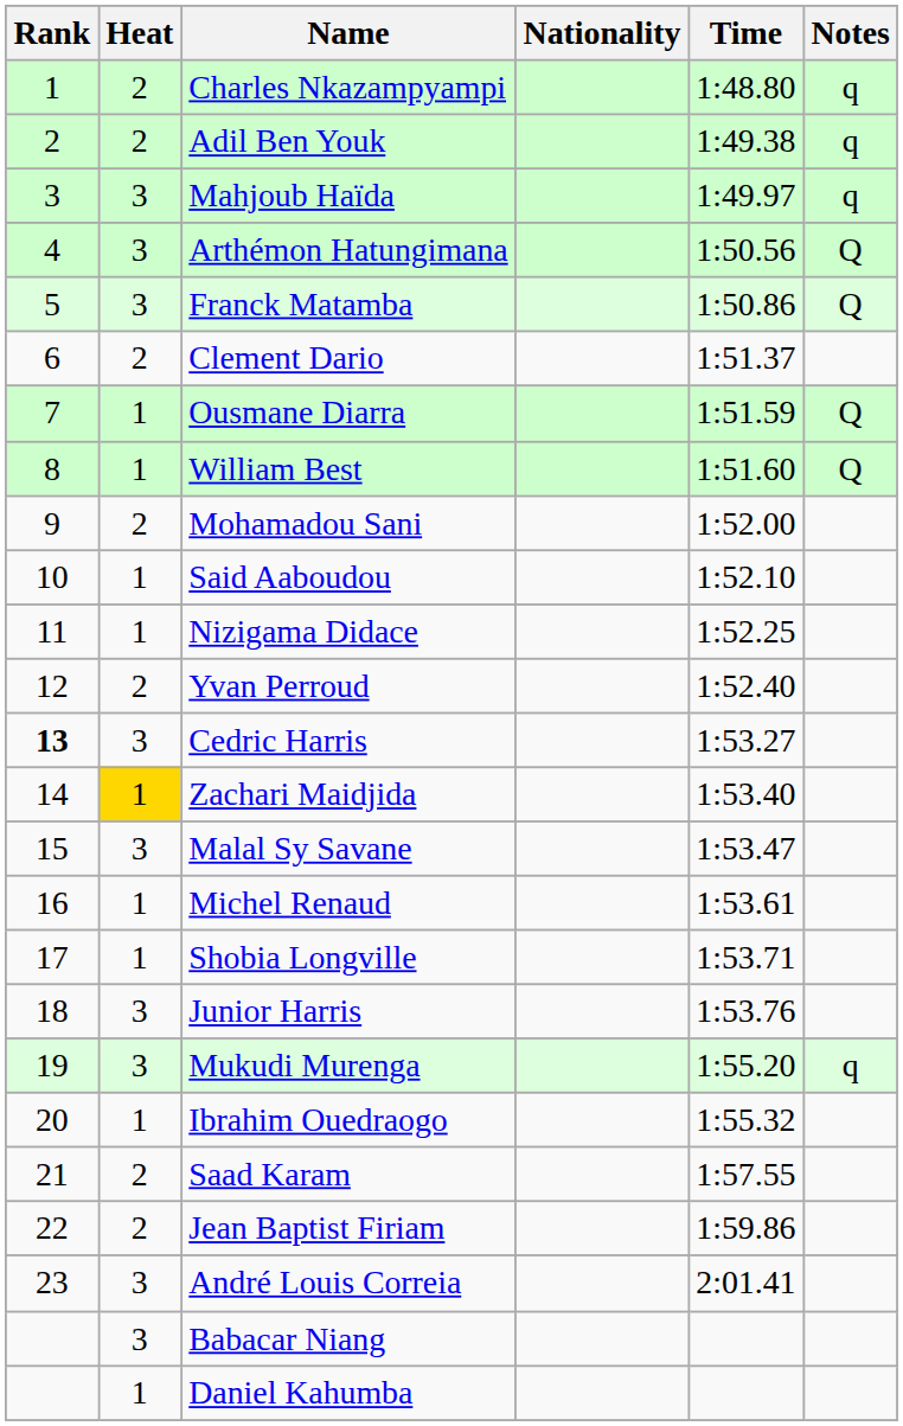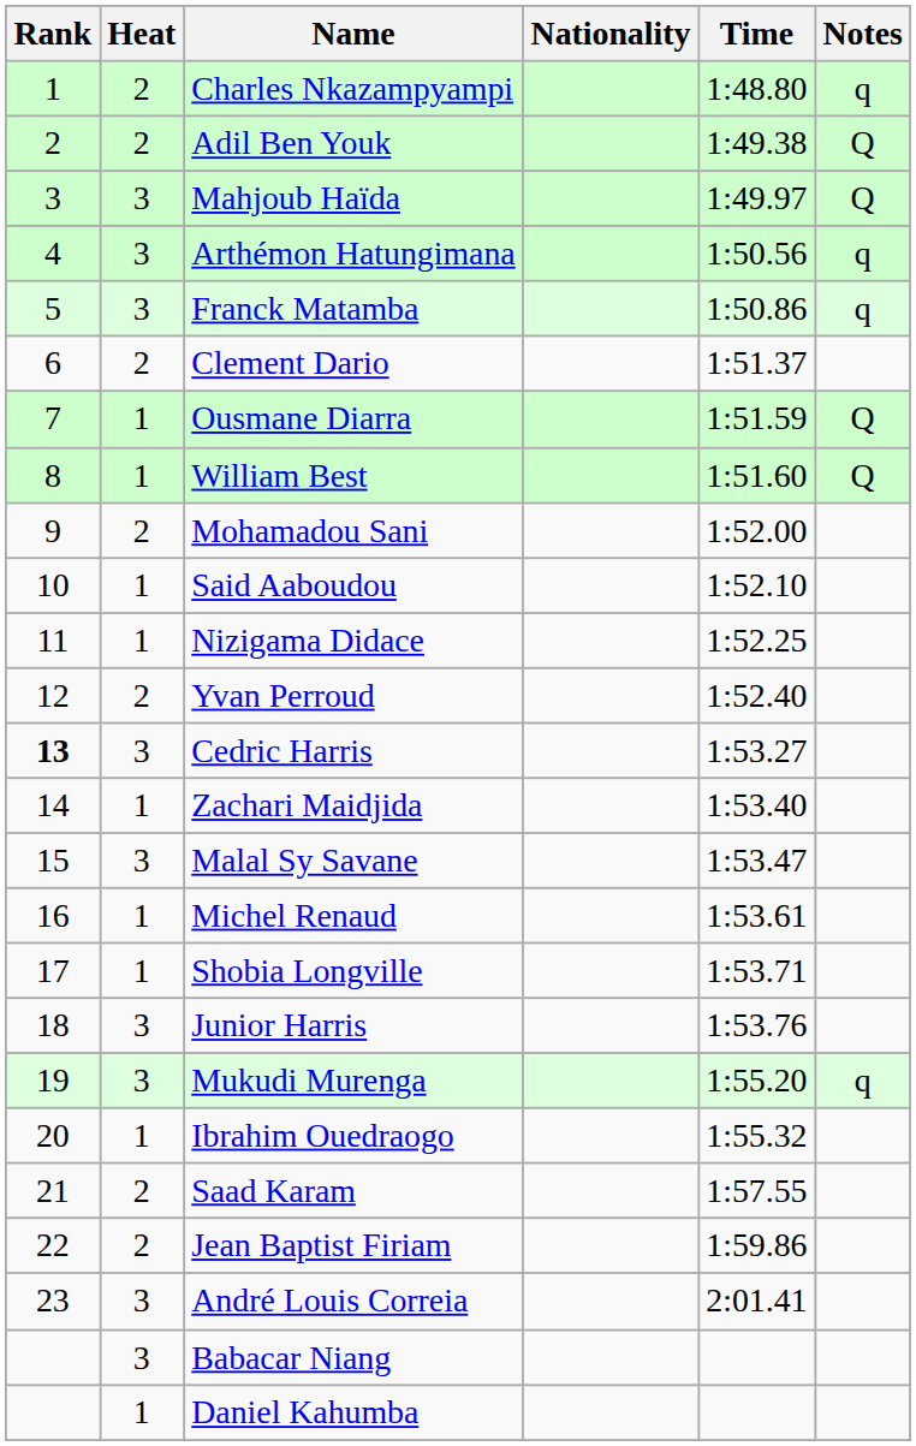Adil Ben Youk | Notes: q -> Q
Mahjoub Haïda | Notes: q -> Q
Arthémon Hatungimana | Notes: Q -> q
Franck Matamba | Notes: Q -> q
Zachari Maidjida | Heat: gold background -> no background
